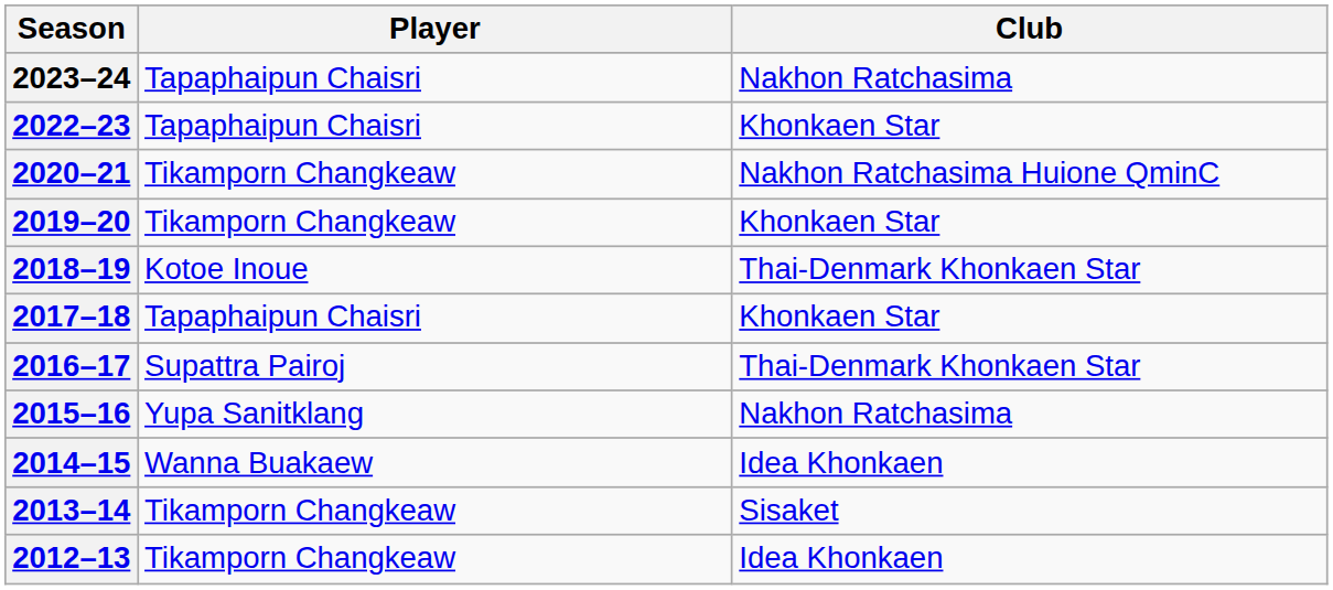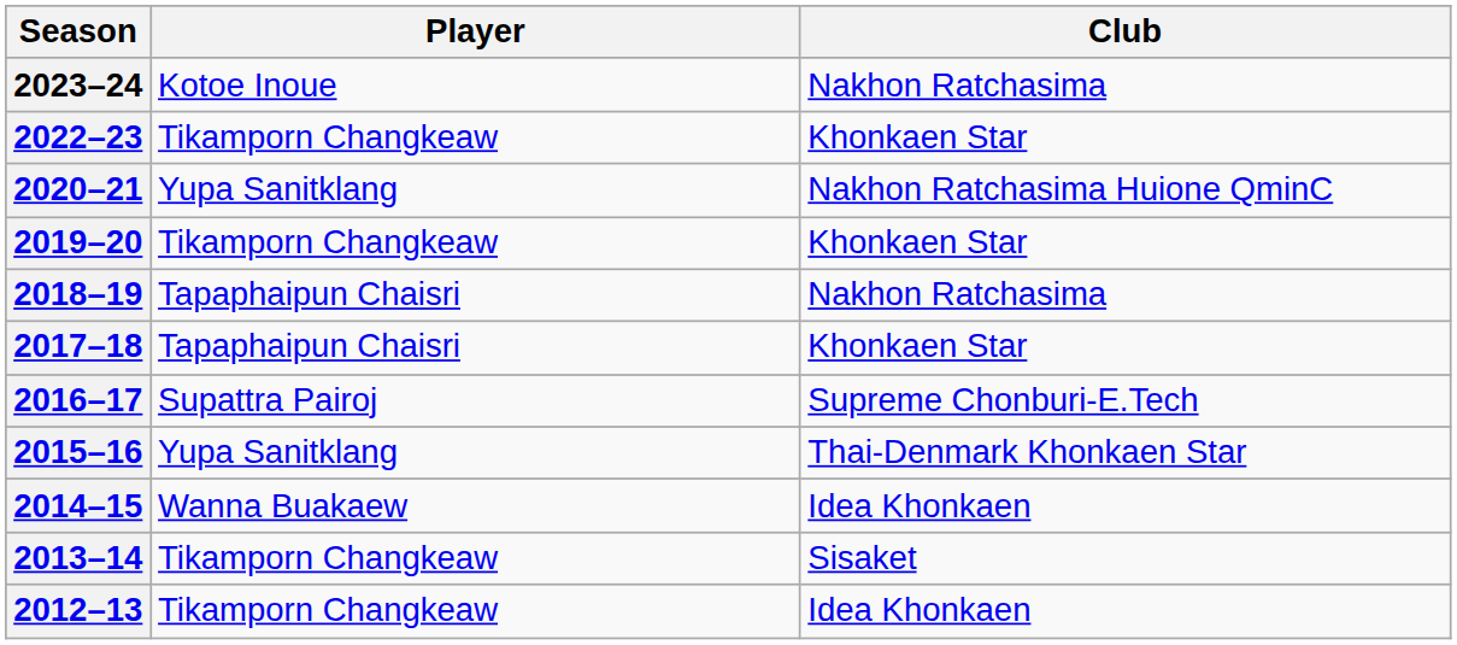2023–24 | Player: Tapaphaipun Chaisri -> Kotoe Inoue
2022–23 | Player: Tapaphaipun Chaisri -> Tikamporn Changkeaw
2020–21 | Player: Tikamporn Changkeaw -> Yupa Sanitklang
2018–19 | Player: Kotoe Inoue -> Tapaphaipun Chaisri
2018–19 | Club: Thai-Denmark Khonkaen Star -> Nakhon Ratchasima
2016–17 | Club: Thai-Denmark Khonkaen Star -> Supreme Chonburi-E.Tech
2015–16 | Club: Nakhon Ratchasima -> Thai-Denmark Khonkaen Star
